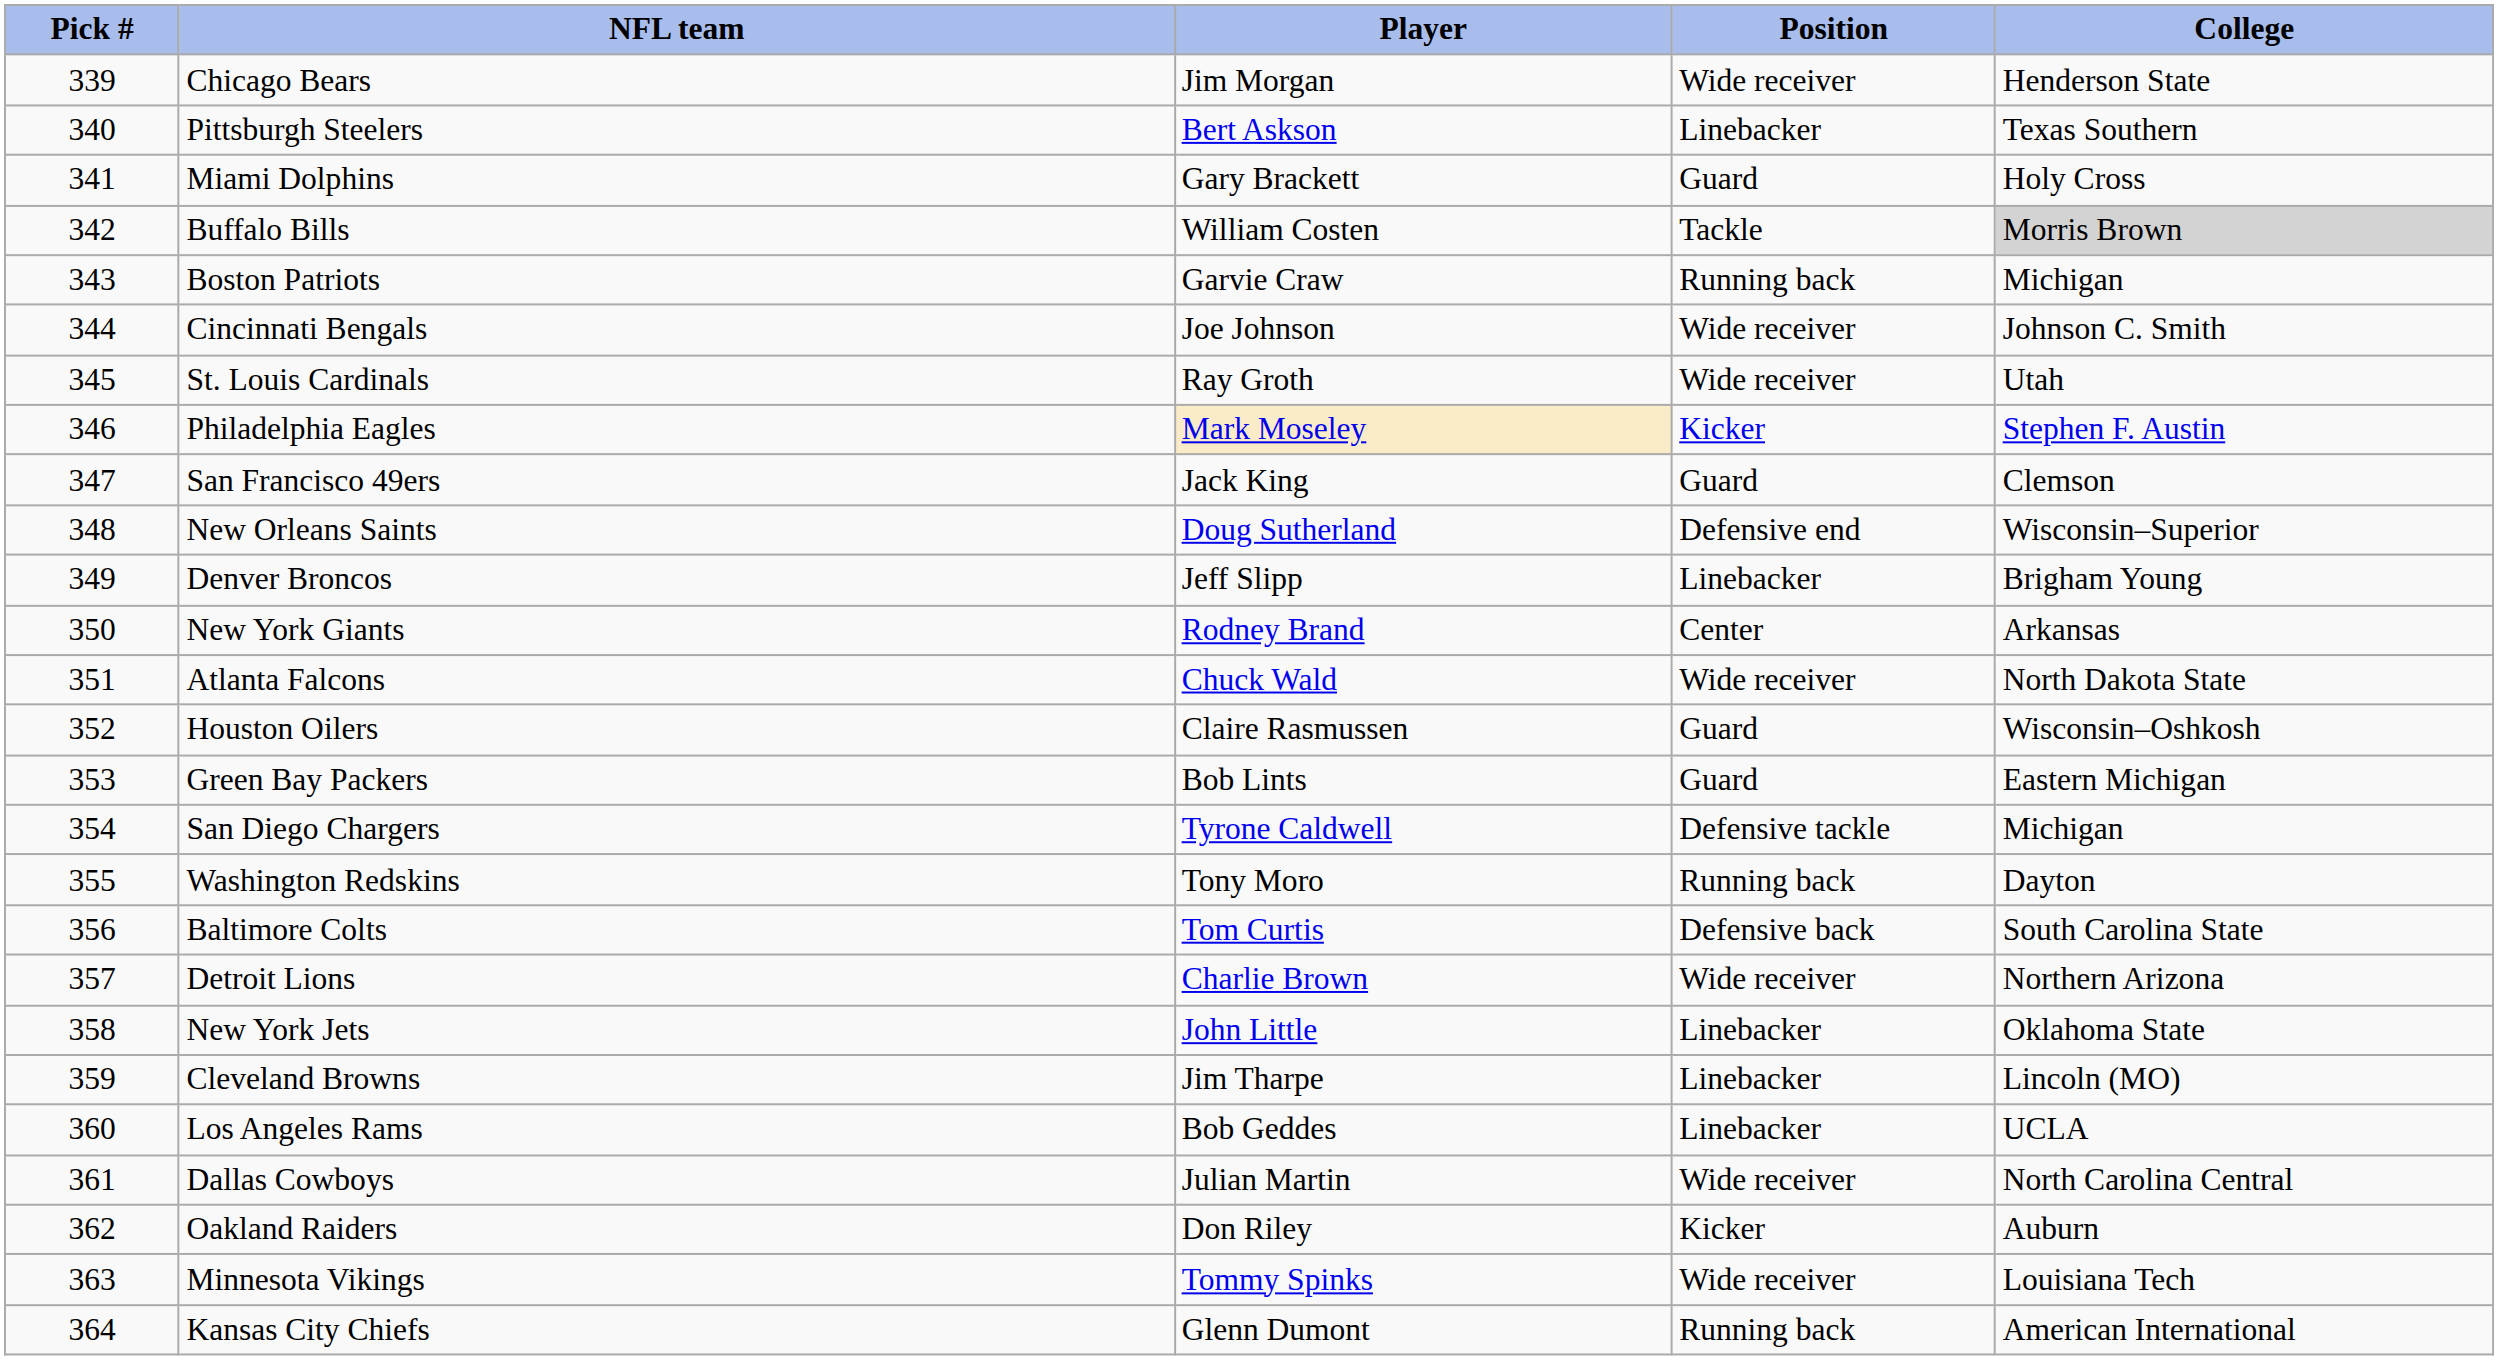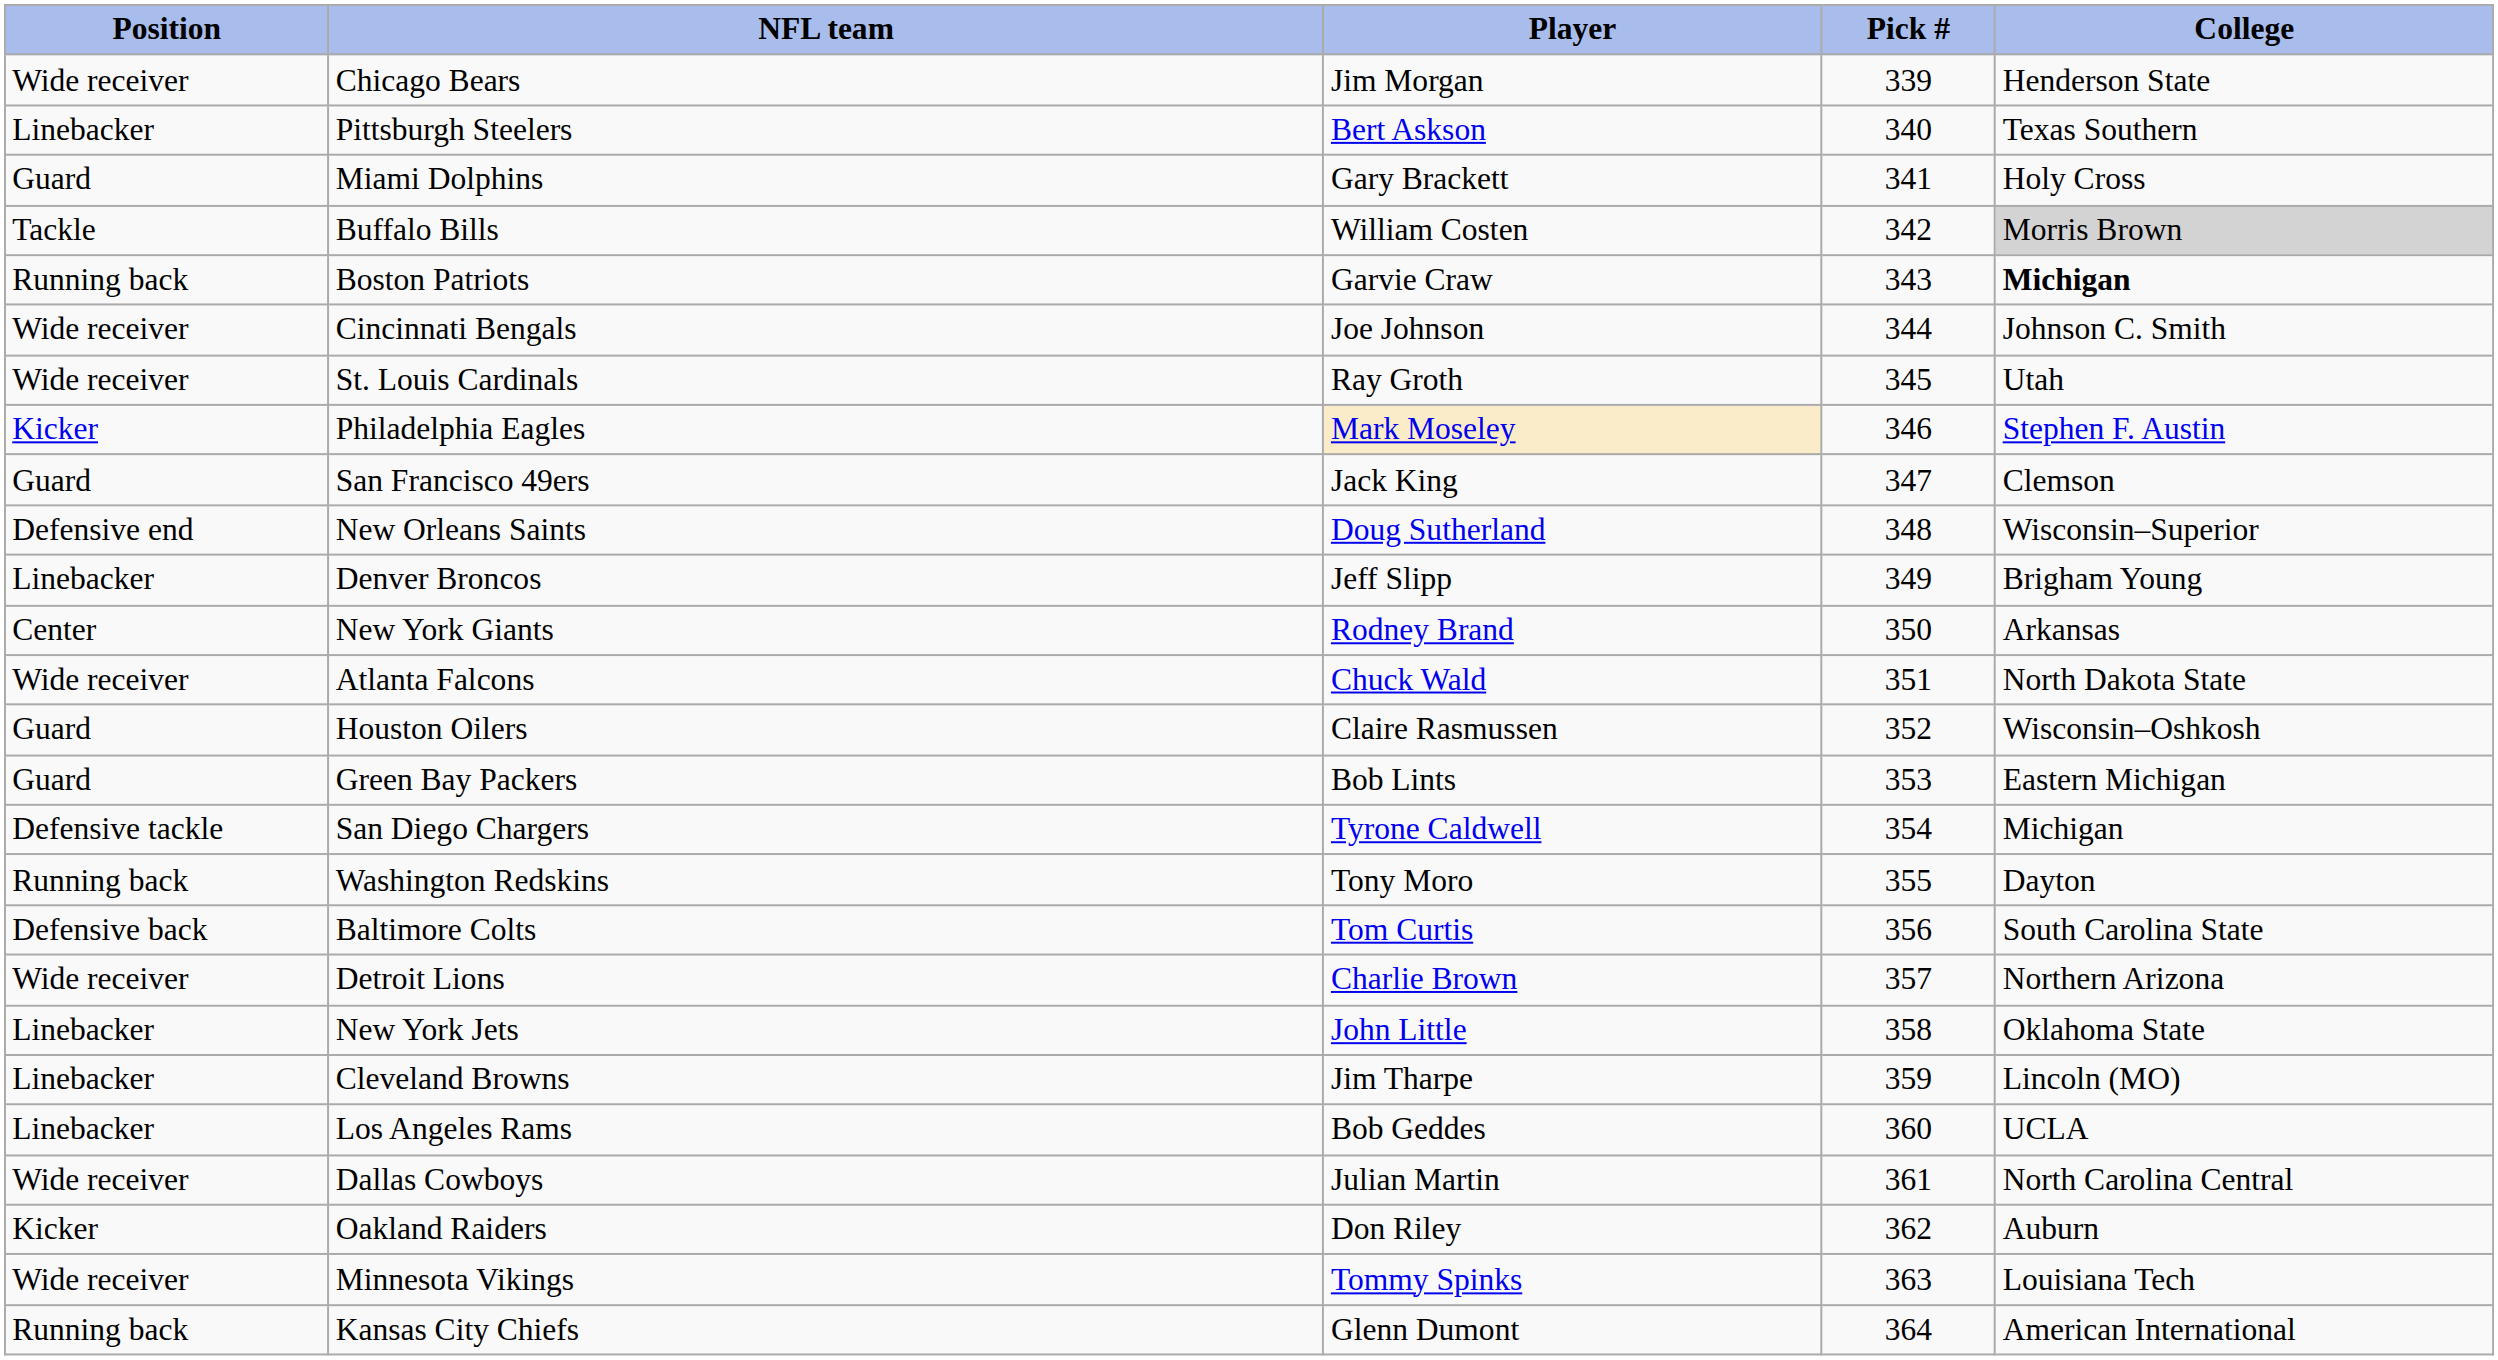columns swapped: Pick # <-> Position
Boston Patriots | College: normal -> bold
